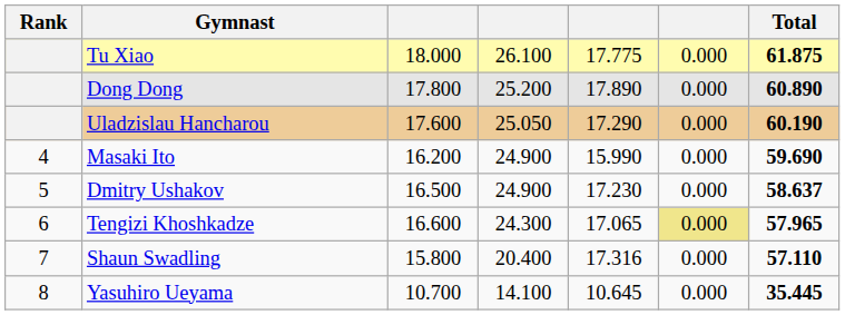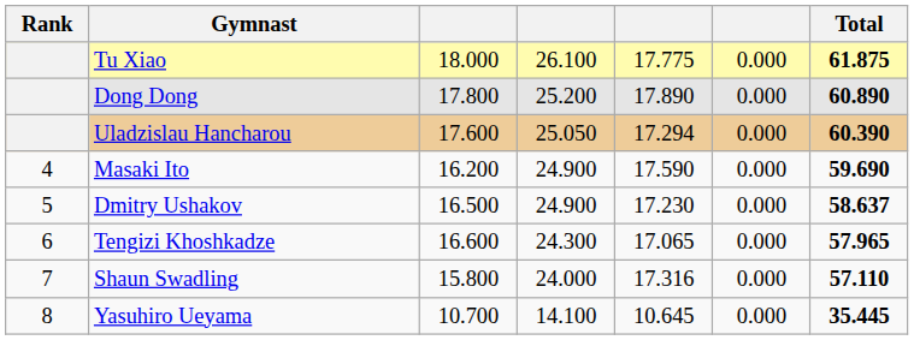Uladzislau Hancharou | column 5: 17.290 -> 17.294
Uladzislau Hancharou | Total: 60.190 -> 60.390
Masaki Ito | column 5: 15.990 -> 17.590
Tengizi Khoshkadze | column 6: khaki background -> no background
Shaun Swadling | column 4: 20.400 -> 24.000
